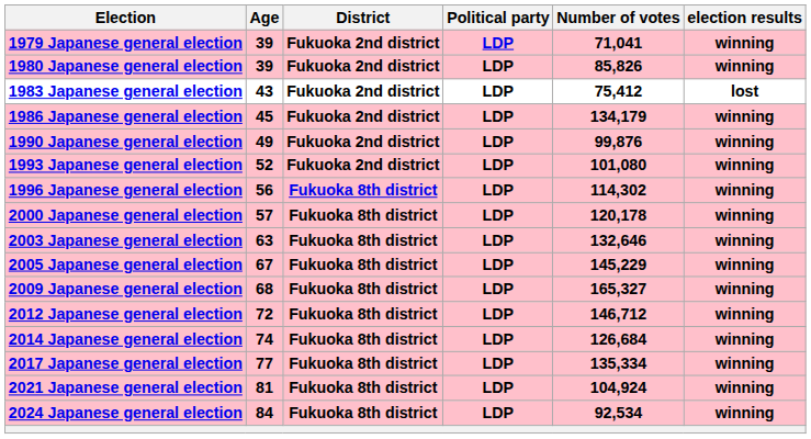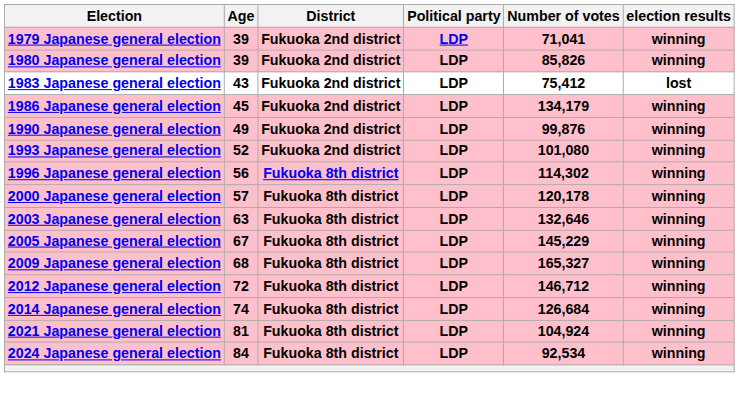- row: 2017 Japanese general election | 77 | Fukuoka 8th district | LDP | 135,334 | winning
